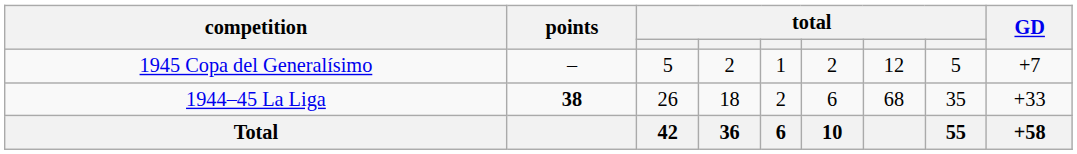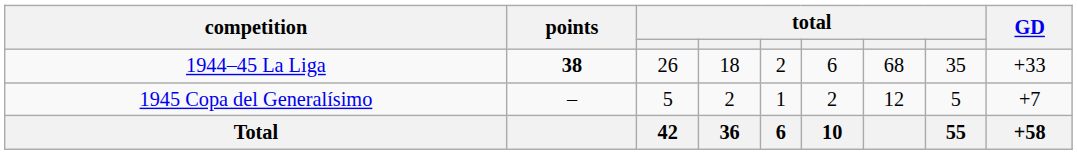rows swapped: 1944–45 La Liga <-> 1945 Copa del Generalísimo
